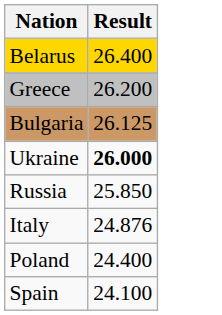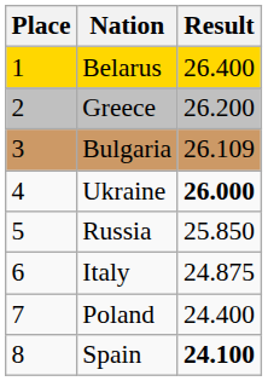+ column: Place | 1 | 2 | 3 | 4 | 5 | 6 | 7 | 8
Bulgaria | Result: 26.125 -> 26.109
Italy | Result: 24.876 -> 24.875
Spain | Result: normal -> bold
